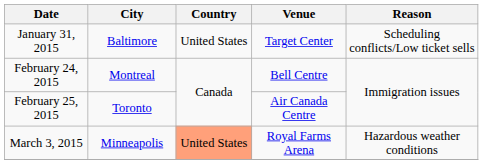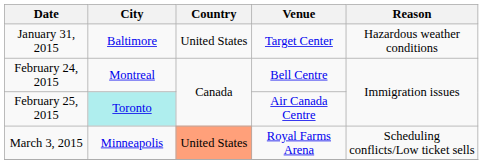January 31, 2015 | Reason: Scheduling conflicts/Low ticket sells -> Hazardous weather conditions
February 25, 2015 | City: no background -> paleturquoise background
March 3, 2015 | Reason: Hazardous weather conditions -> Scheduling conflicts/Low ticket sells
